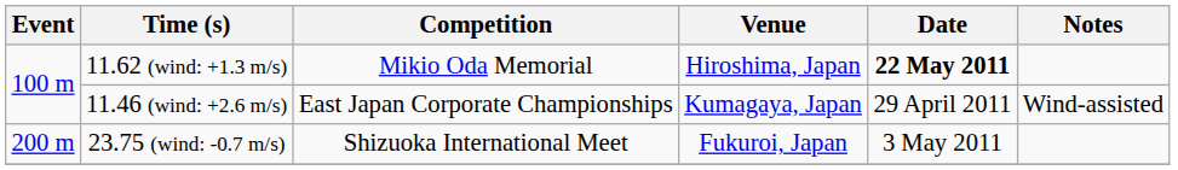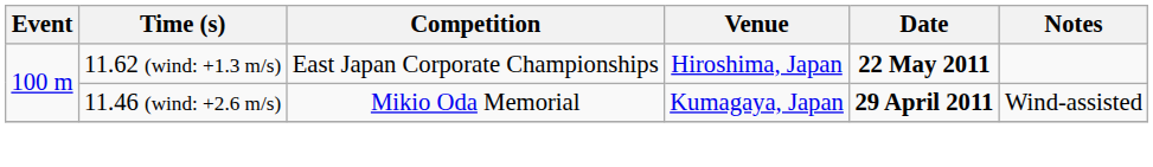11.62 (wind: +1.3 m/s) | Competition: Mikio Oda Memorial -> East Japan Corporate Championships
11.46 (wind: +2.6 m/s) | Competition: East Japan Corporate Championships -> Mikio Oda Memorial
11.46 (wind: +2.6 m/s) | Date: normal -> bold
- row: 200 m | 23.75 (wind: -0.7 m/s) | Shizuoka International Meet | Fukuroi, Japan | 3 May 2011
